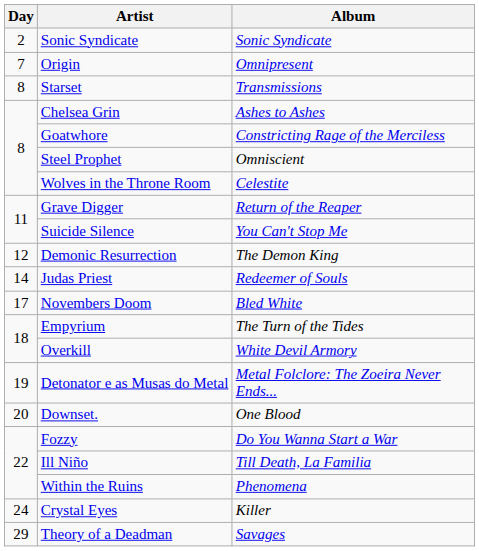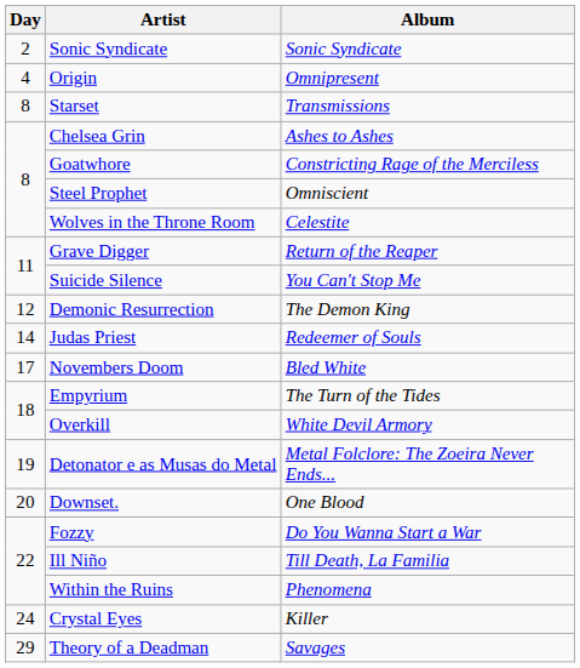Origin | Day: 7 -> 4
